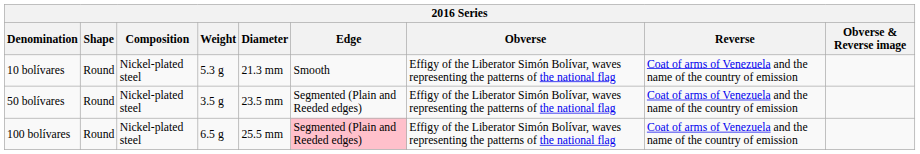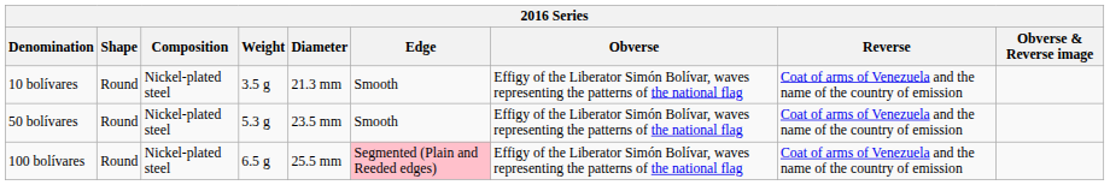10 bolívares | Weight: 5.3 g -> 3.5 g
50 bolívares | Weight: 3.5 g -> 5.3 g
50 bolívares | Edge: Segmented (Plain and Reeded edges) -> Smooth
